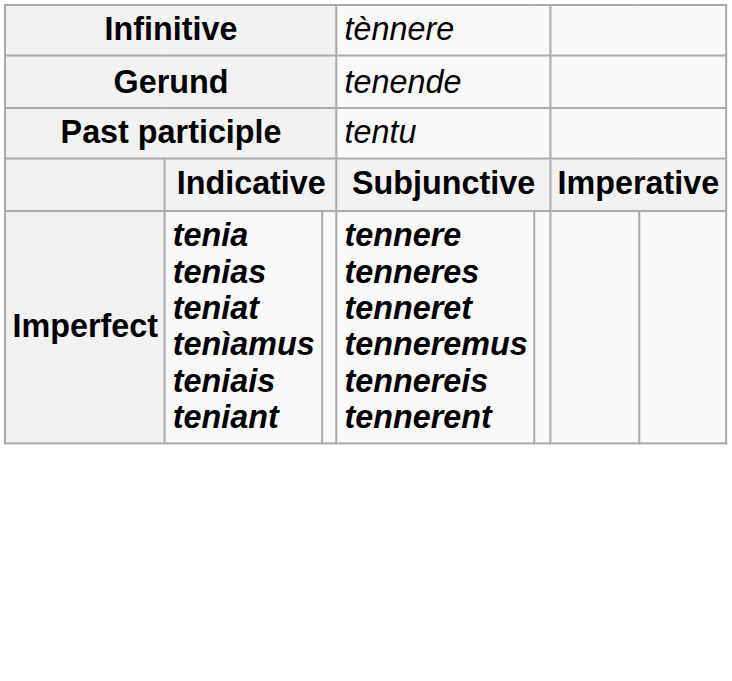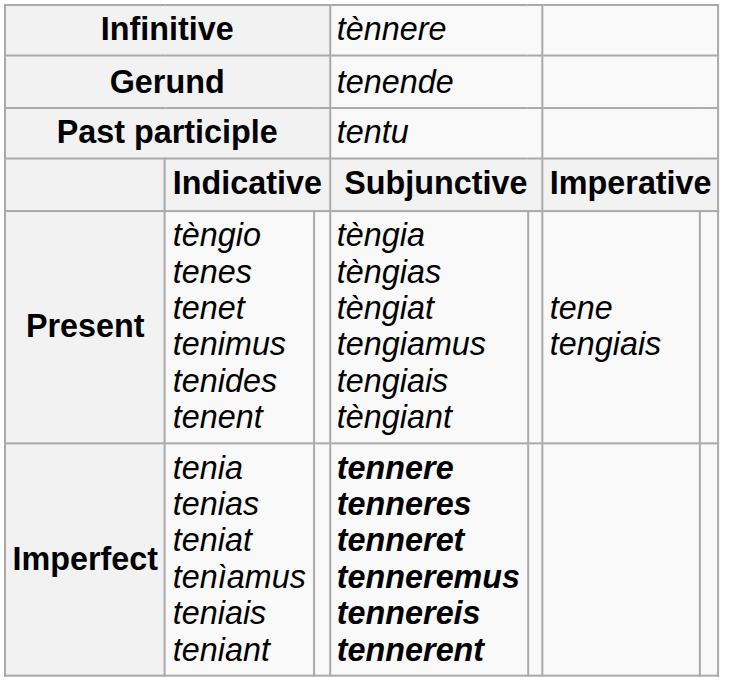+ row: Present | tèngio tenes tenet tenimus tenides tenent | tèngia tèngias tèngiat tengiamus tengiais tèngiant | tene tengiais
Imperfect | column 2: bold -> normal
